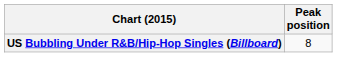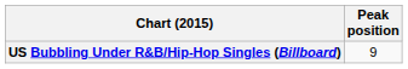US Bubbling Under R&B/Hip-Hop Singles (Billboard) | Peak position: 8 -> 9
